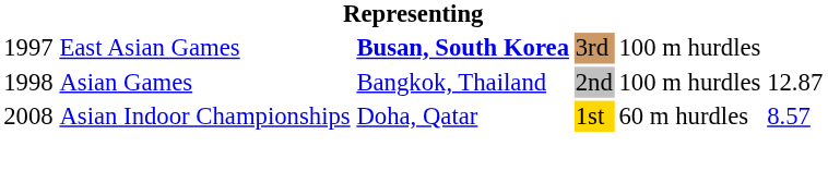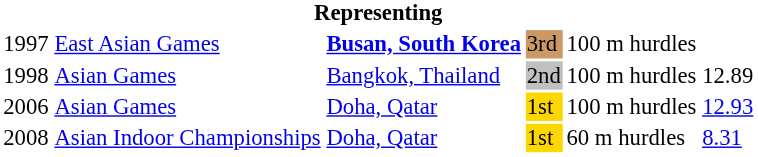1998 | column 6: 12.87 -> 12.89
+ row: 2006 | Asian Games | Doha, Qatar | 1st | 100 m hurdles | 12.93
2008 | column 6: 8.57 -> 8.31
